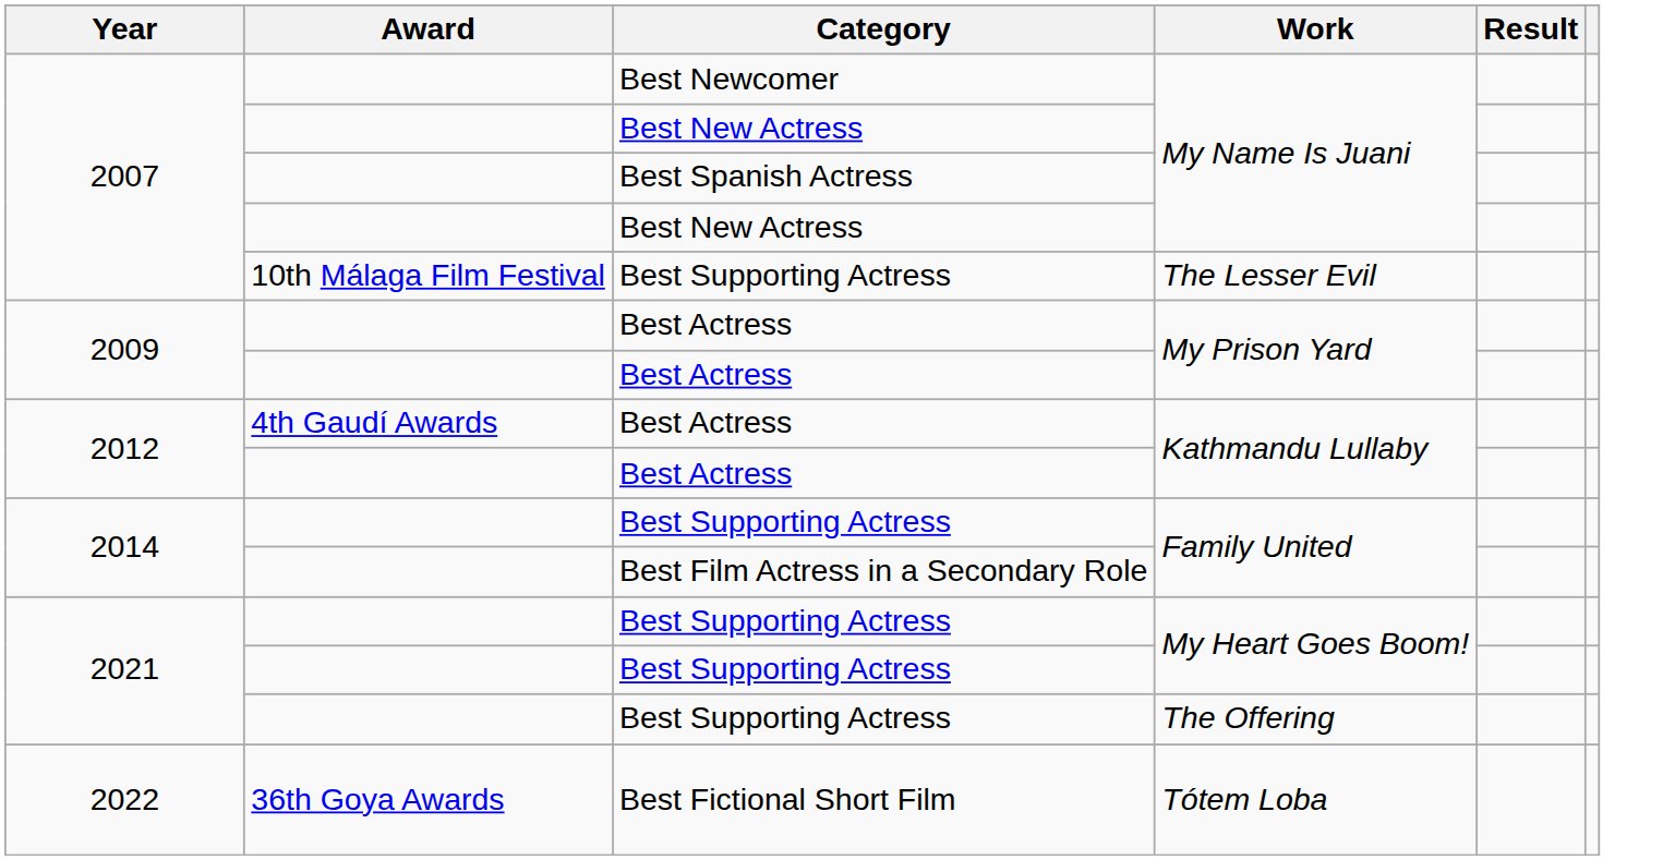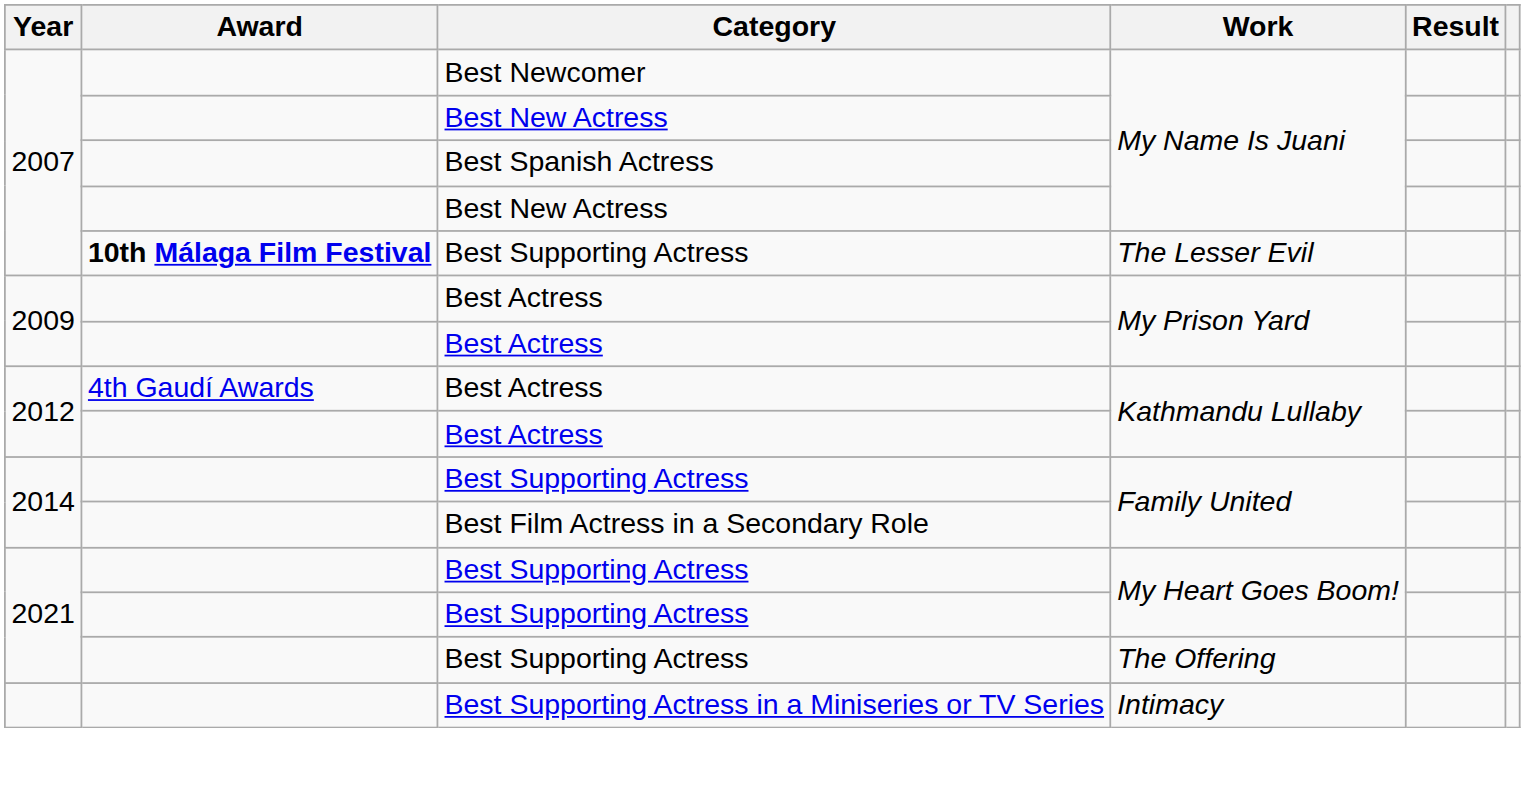The Lesser Evil | Award: normal -> bold
- row: 2022 | 36th Goya Awards | Best Fictional Short Film | Tótem Loba
+ row: Best Supporting Actress in a Miniseries or TV Series | Intimacy
